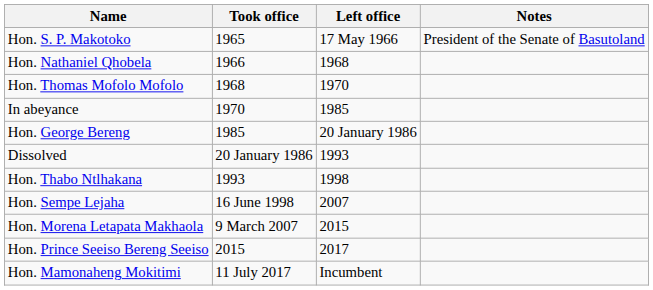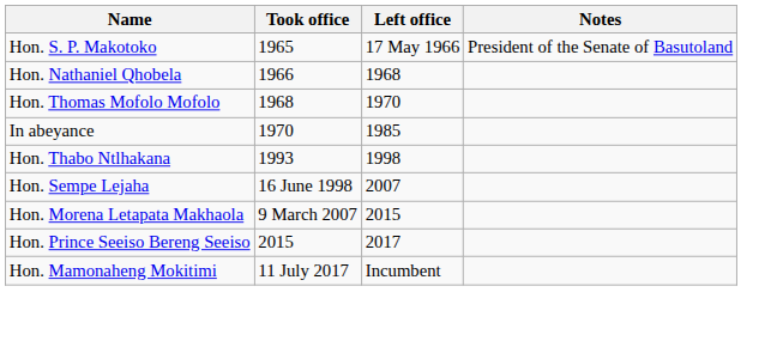- row: Hon. George Bereng | 1985 | 20 January 1986
- row: Dissolved | 20 January 1986 | 1993
